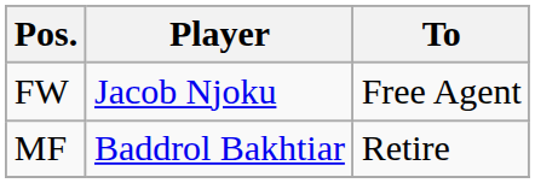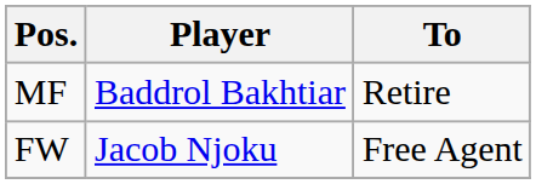rows swapped: FW <-> MF
